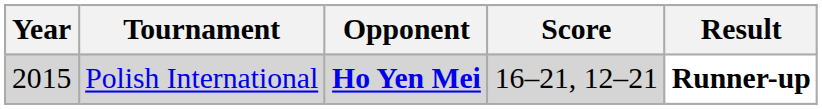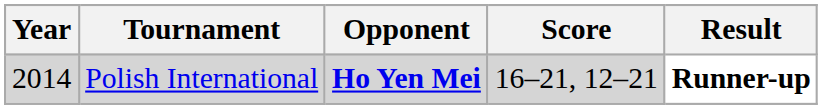Polish International | Year: 2015 -> 2014
